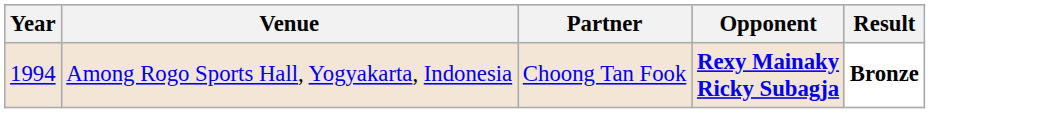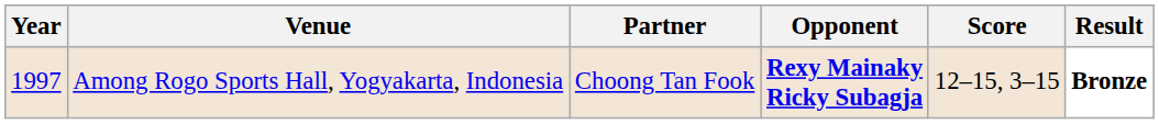+ column: Score | 12–15, 3–15
Among Rogo Sports Hall, Yogyakarta, Indonesia | Year: 1994 -> 1997
